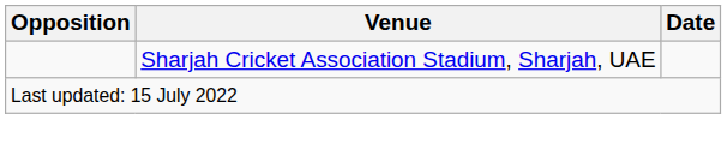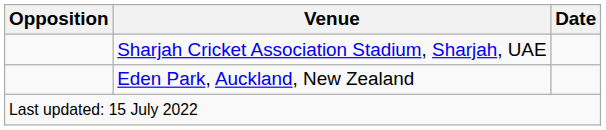+ row: Eden Park, Auckland, New Zealand
